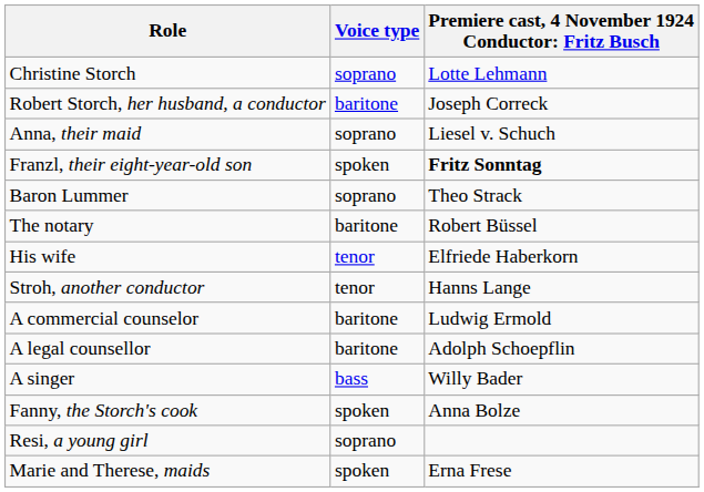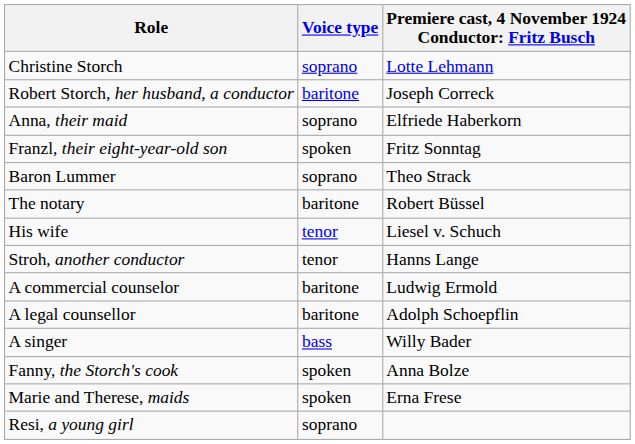Anna, their maid | column 3: Liesel v. Schuch -> Elfriede Haberkorn
Franzl, their eight-year-old son | column 3: bold -> normal
His wife | column 3: Elfriede Haberkorn -> Liesel v. Schuch
rows swapped: Marie and Therese, maids <-> Resi, a young girl
